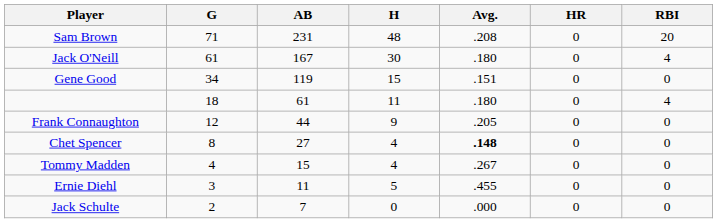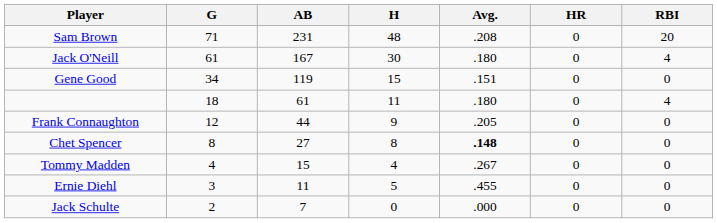Chet Spencer | H: 4 -> 8
